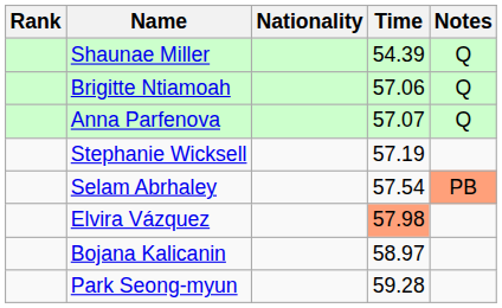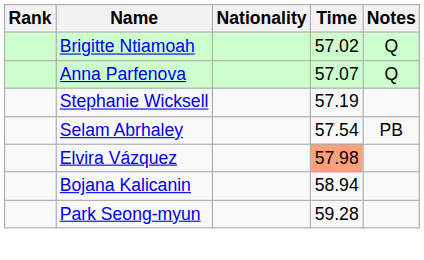- row: Shaunae Miller | 54.39 | Q
Brigitte Ntiamoah | Time: 57.06 -> 57.02
Selam Abrhaley | Notes: lightsalmon background -> no background
Bojana Kalicanin | Time: 58.97 -> 58.94
